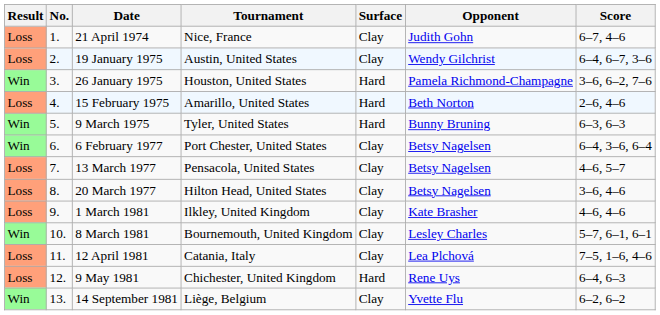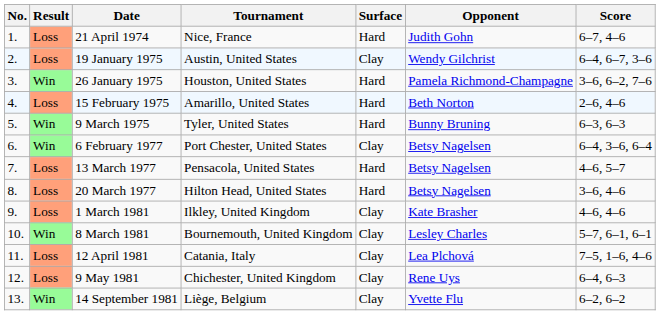columns swapped: Result <-> No.
21 April 1974 | Surface: Clay -> Hard
13 March 1977 | Surface: Clay -> Hard
20 March 1977 | Surface: Clay -> Hard
9 May 1981 | Surface: Hard -> Clay
